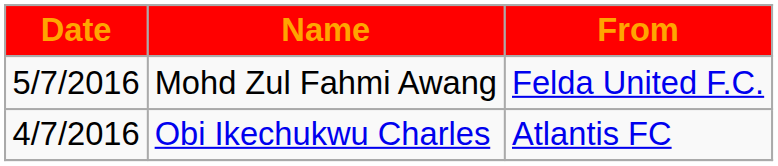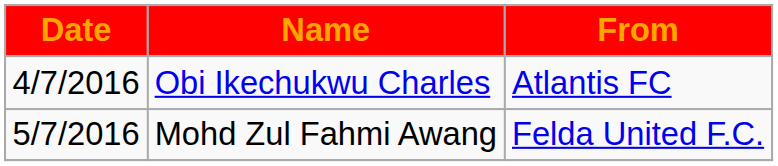rows swapped: Obi Ikechukwu Charles <-> Mohd Zul Fahmi Awang
